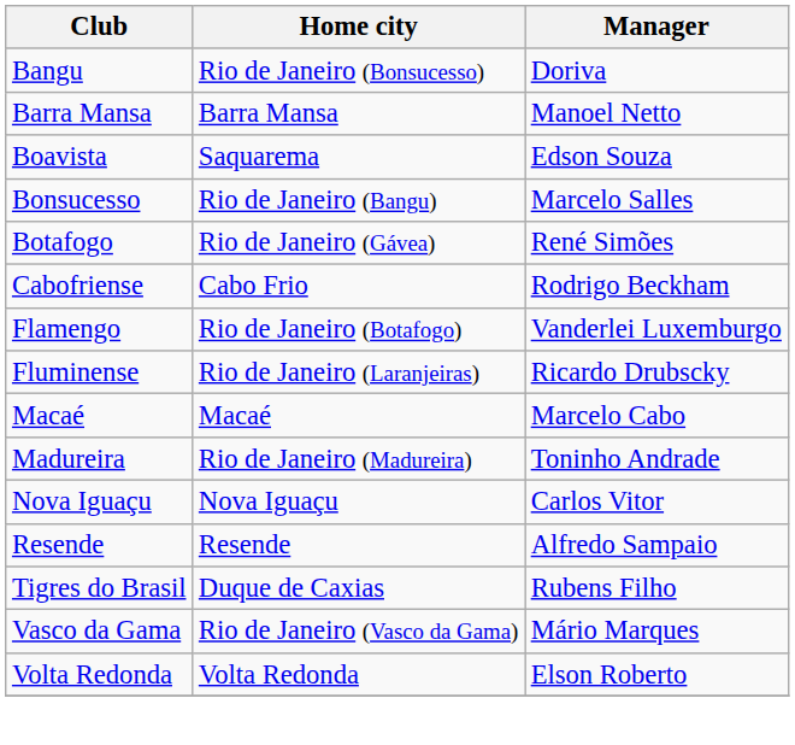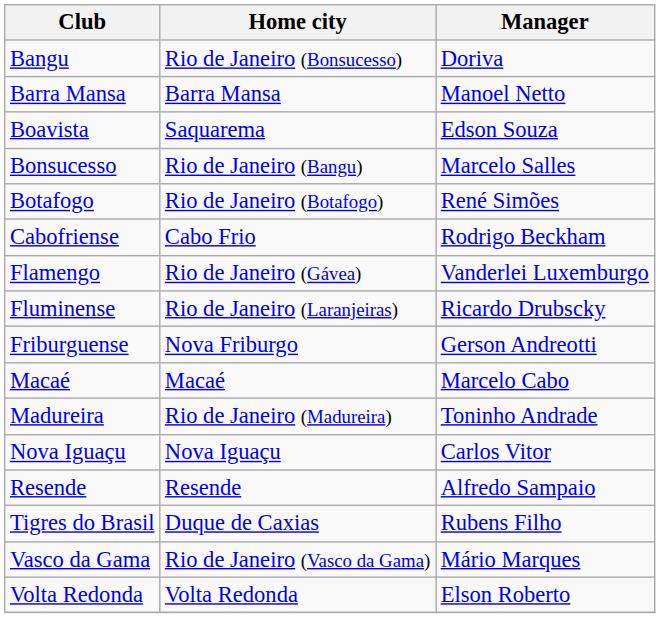Botafogo | Home city: Rio de Janeiro (Gávea) -> Rio de Janeiro (Botafogo)
Flamengo | Home city: Rio de Janeiro (Botafogo) -> Rio de Janeiro (Gávea)
+ row: Friburguense | Nova Friburgo | Gerson Andreotti
